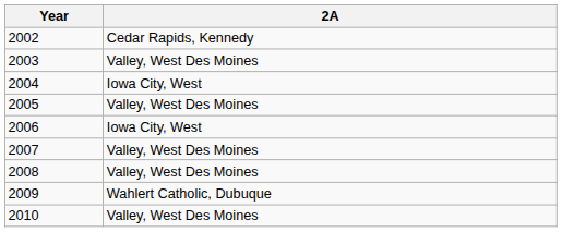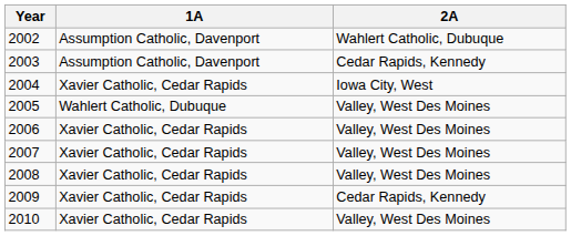+ column: 1A | Assumption Catholic, Davenport | Assumption Catholic, Davenport | Xavier Catholic, Cedar Rapids | Wahlert Catholic, Dubuque | Xavier Catholic, Cedar Rapids | Xavier Catholic, Cedar Rapids | Xavier Catholic, Cedar Rapids | Xavier Catholic, Cedar Rapids | Xavier Catholic, Cedar Rapids
2002 | 2A: Cedar Rapids, Kennedy -> Wahlert Catholic, Dubuque
2003 | 2A: Valley, West Des Moines -> Cedar Rapids, Kennedy
2006 | 2A: Iowa City, West -> Valley, West Des Moines
2009 | 2A: Wahlert Catholic, Dubuque -> Cedar Rapids, Kennedy
